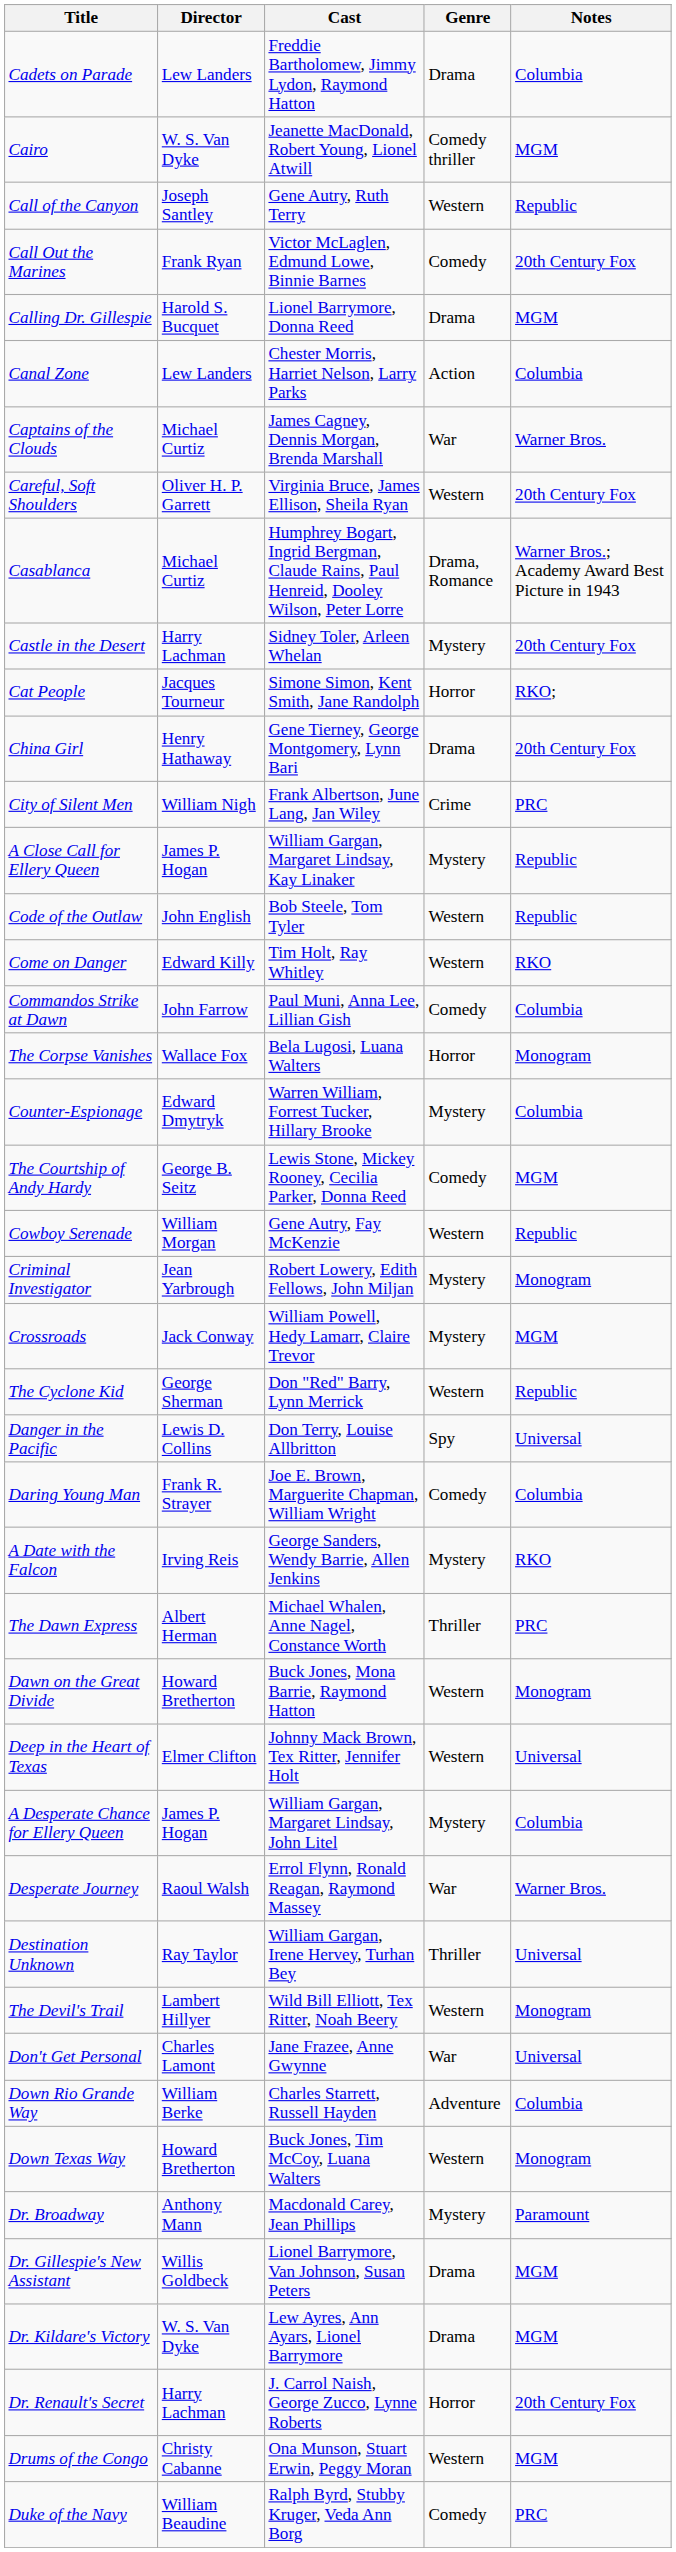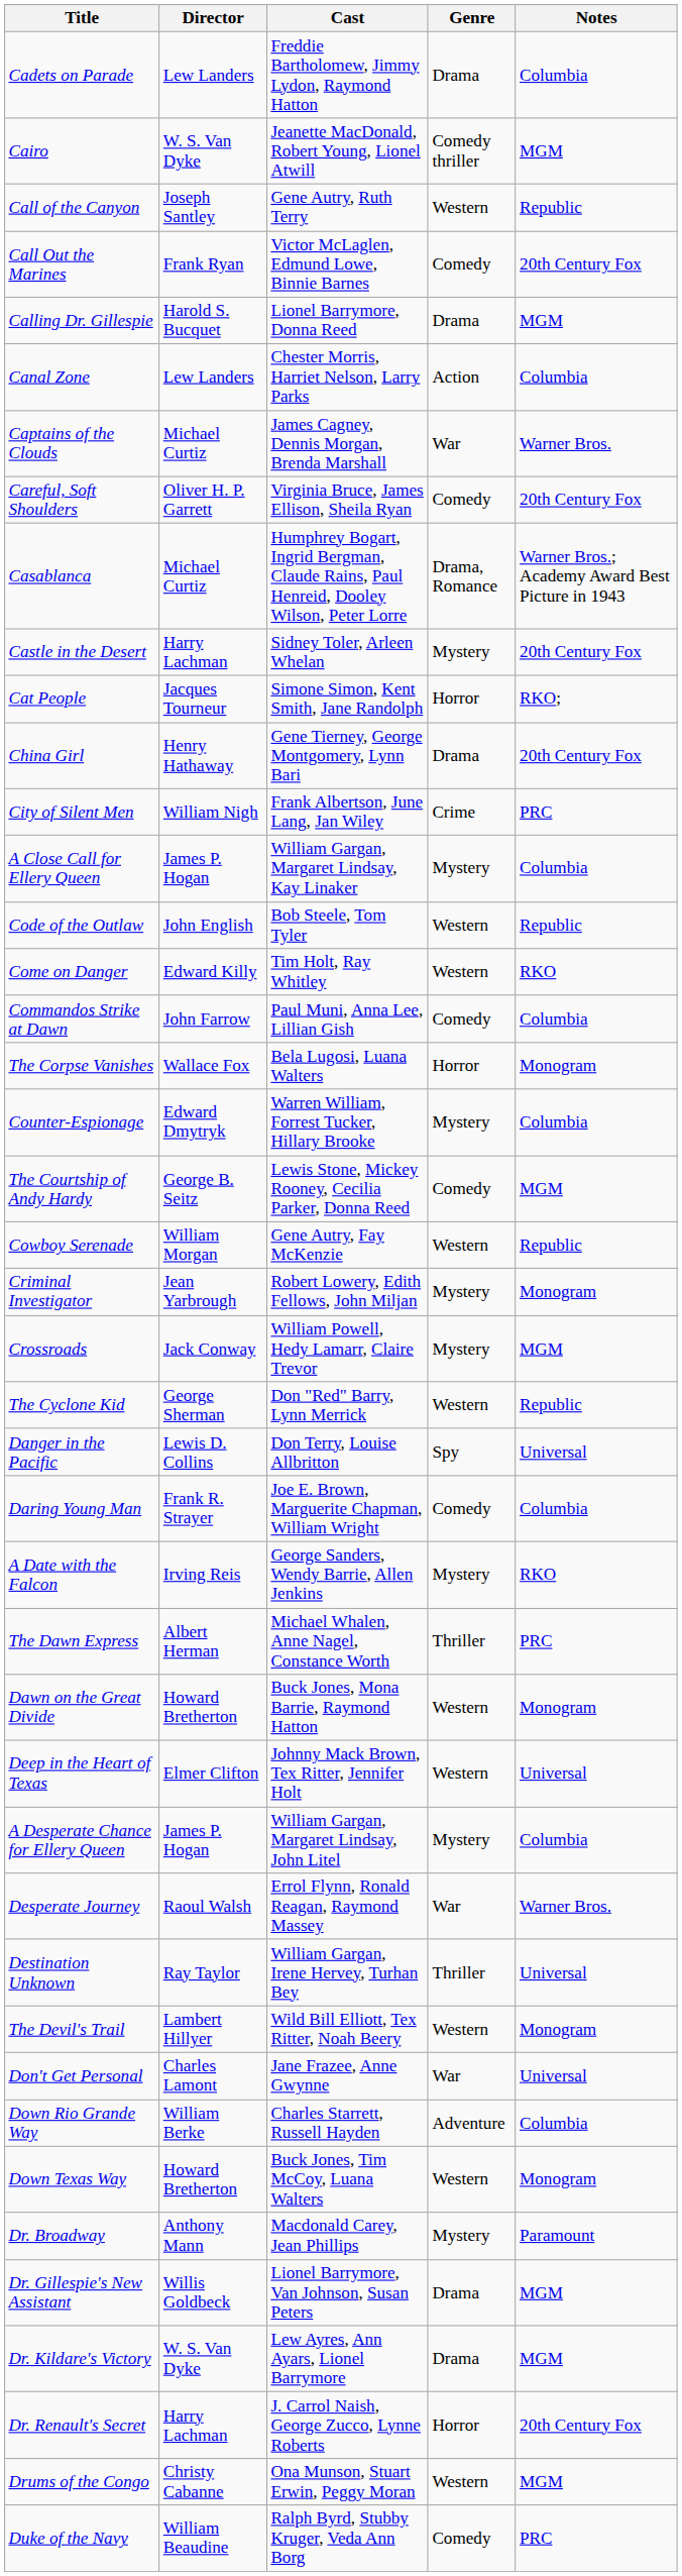Careful, Soft Shoulders | Genre: Western -> Comedy
A Close Call for Ellery Queen | Notes: Republic -> Columbia
